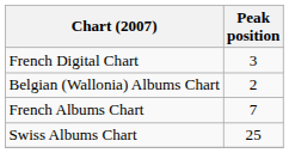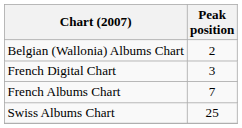rows swapped: Belgian (Wallonia) Albums Chart <-> French Digital Chart
